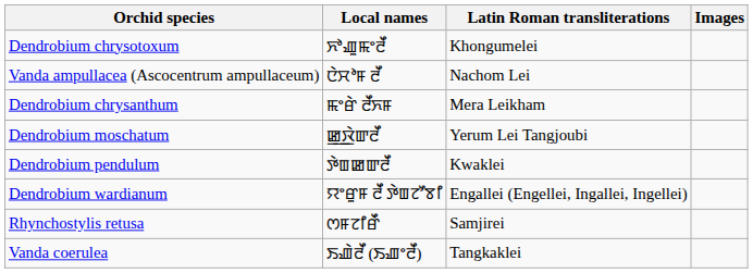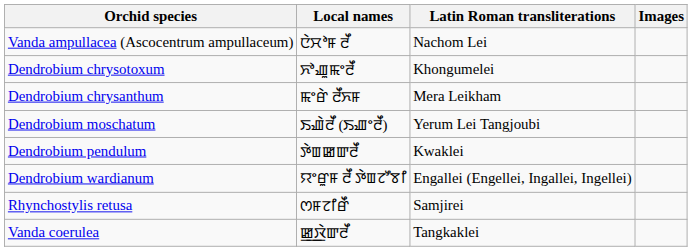rows swapped: Vanda ampullacea (Ascocentrum ampullaceum) <-> Dendrobium chrysotoxum
Dendrobium moschatum | Local names: ꯀ꯭ꯋꯥꯛꯂꯩ -> ꯏꯉꯥꯂꯩ (ꯏꯉꯦꯂꯩ)
Vanda coerulea | Local names: ꯏꯉꯥꯂꯩ (ꯏꯉꯦꯂꯩ) -> ꯀ꯭ꯋꯥꯛꯂꯩ
